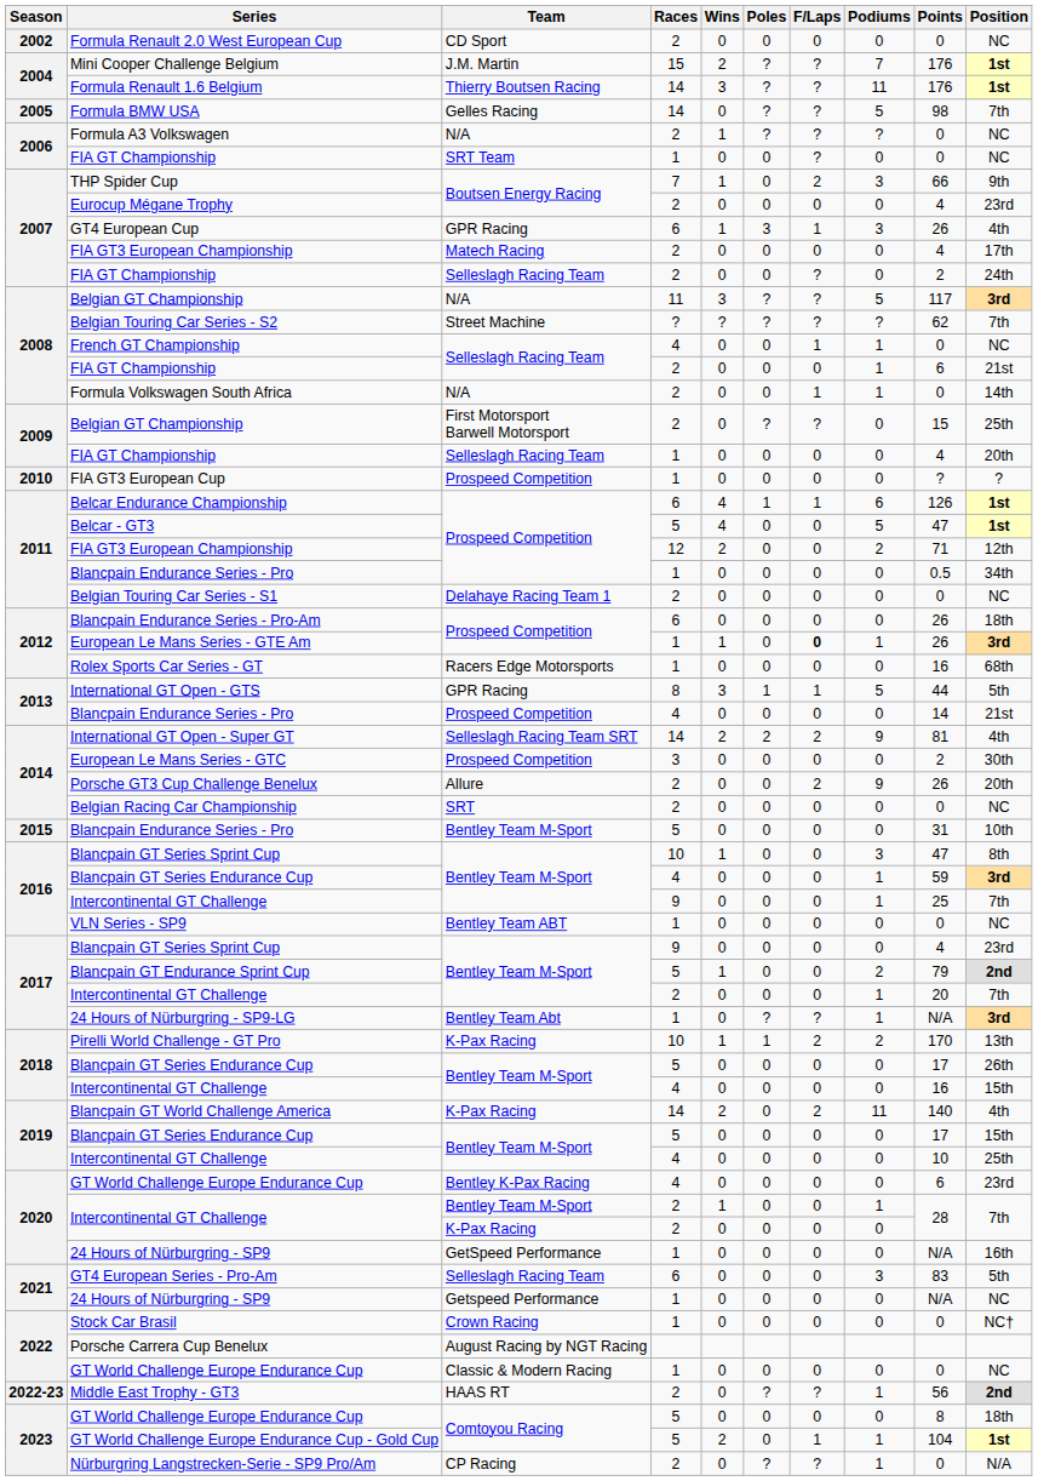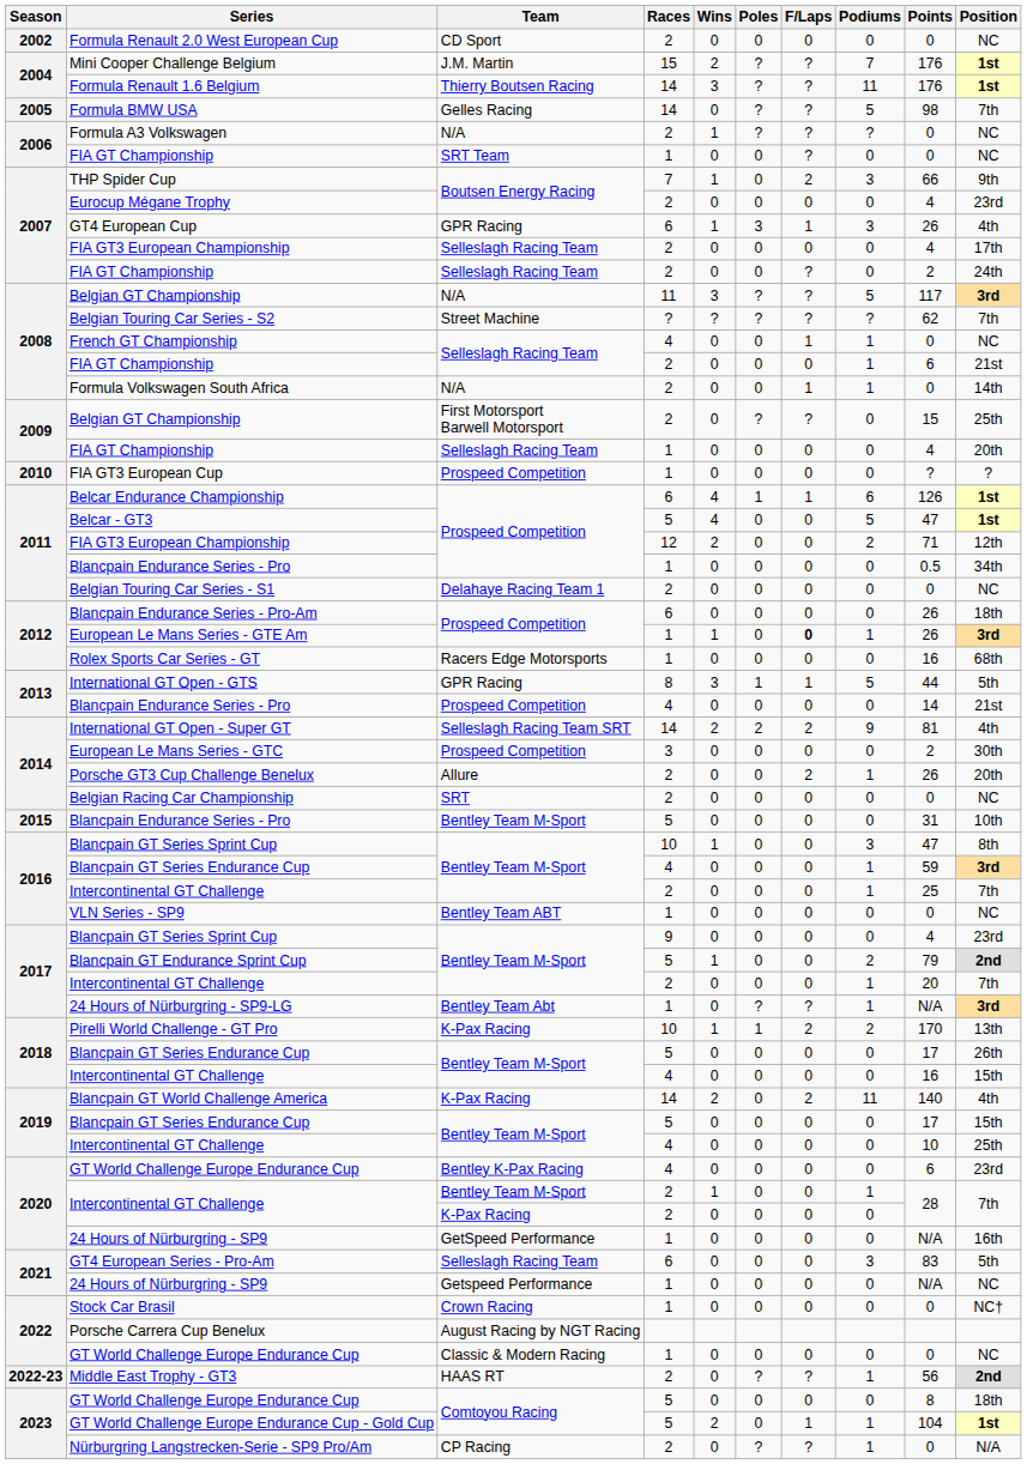2007 / FIA GT3 European Championship | Team: Matech Racing -> Selleslagh Racing Team
Porsche GT3 Cup Challenge Benelux | Podiums: 9 -> 1
2016 / Intercontinental GT Challenge | Races: 9 -> 2
